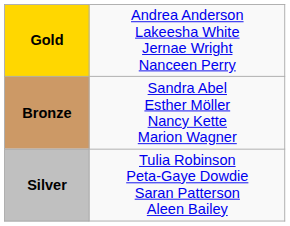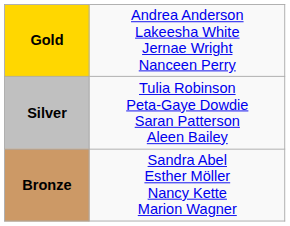rows swapped: Silver <-> Bronze
